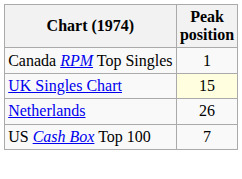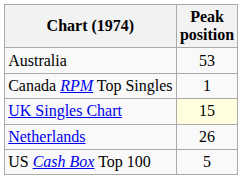+ row: Australia | 53
US Cash Box Top 100 | Peak position: 7 -> 5
